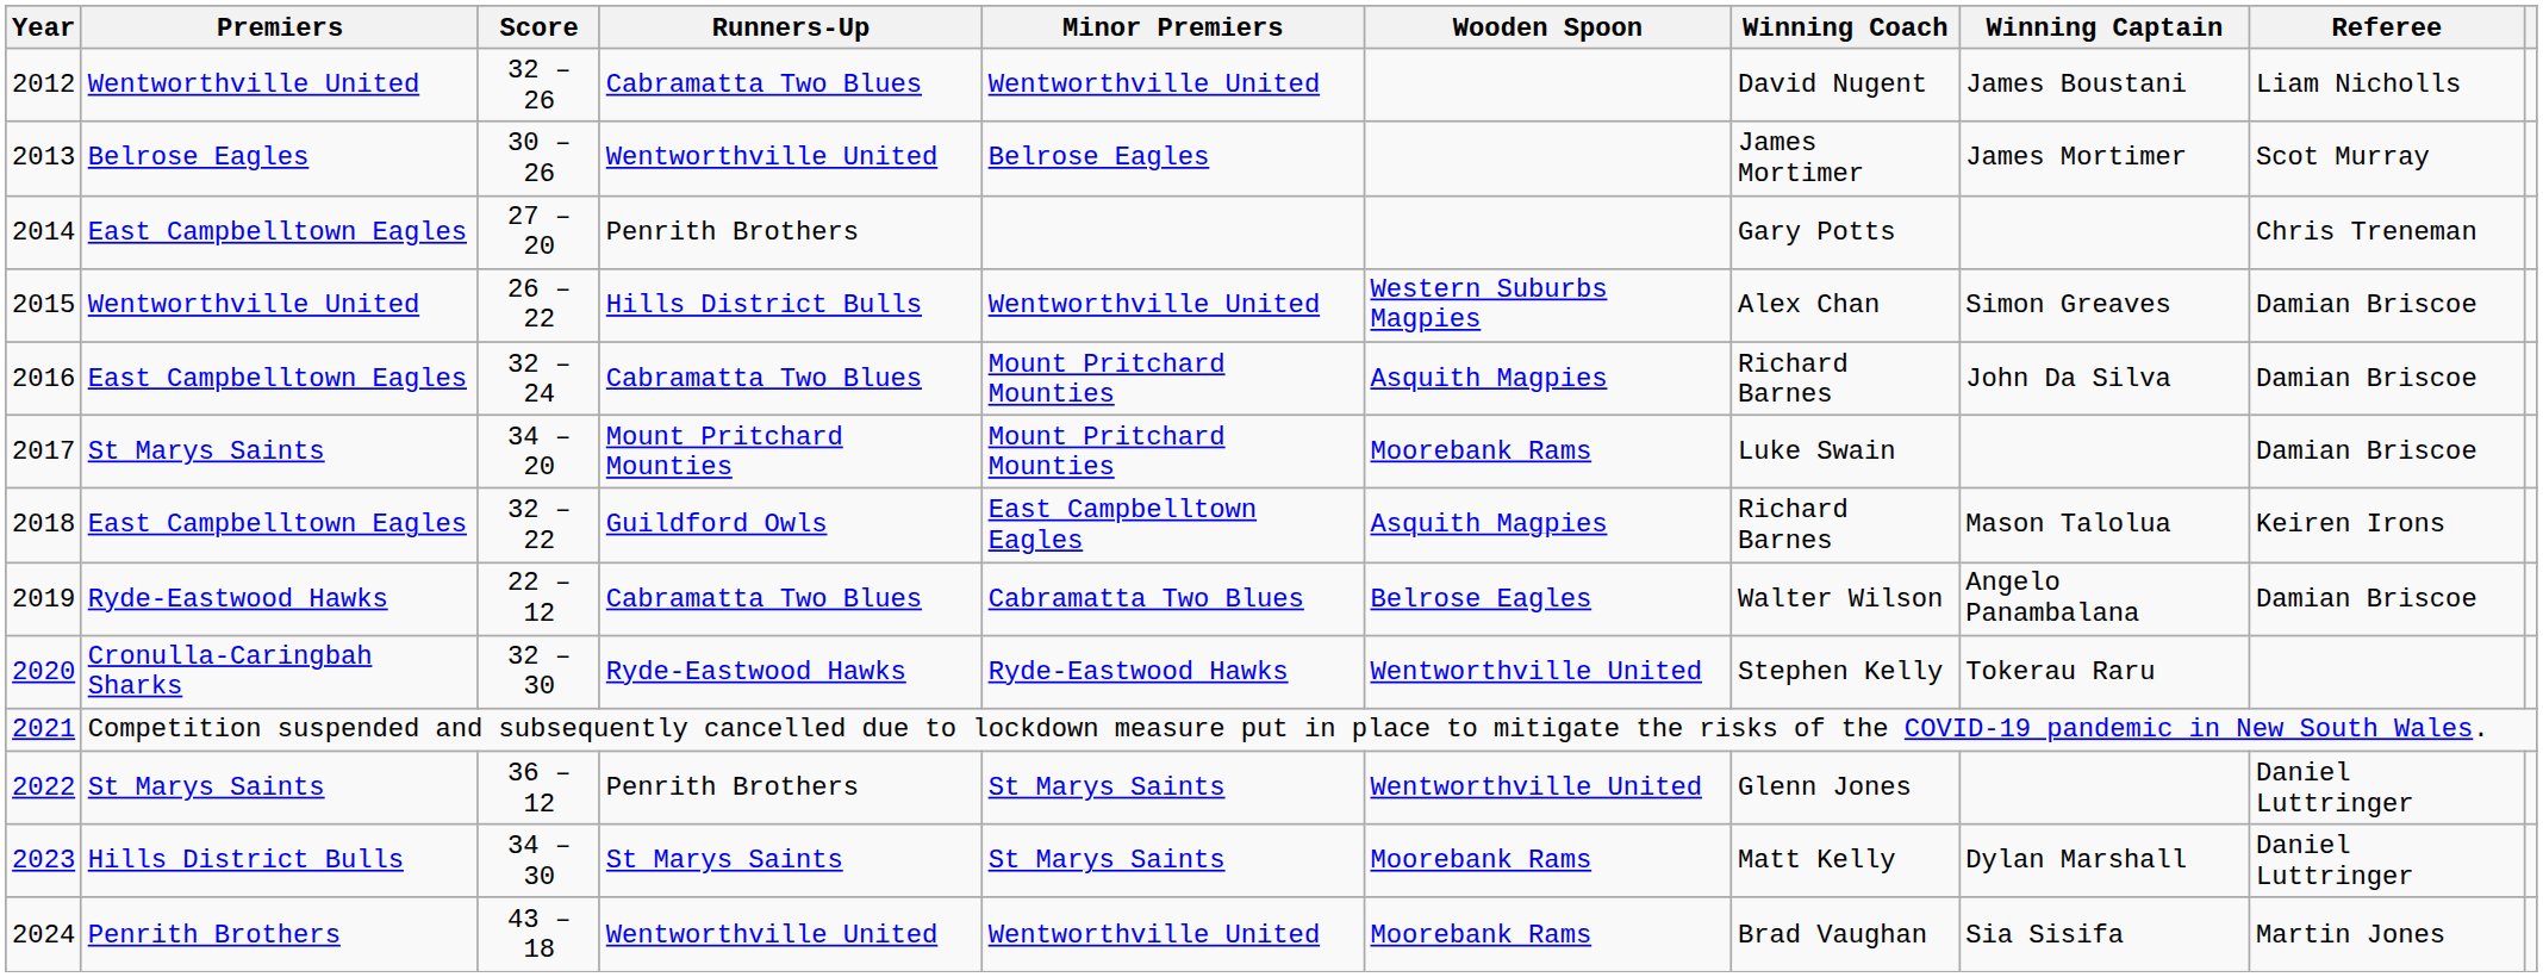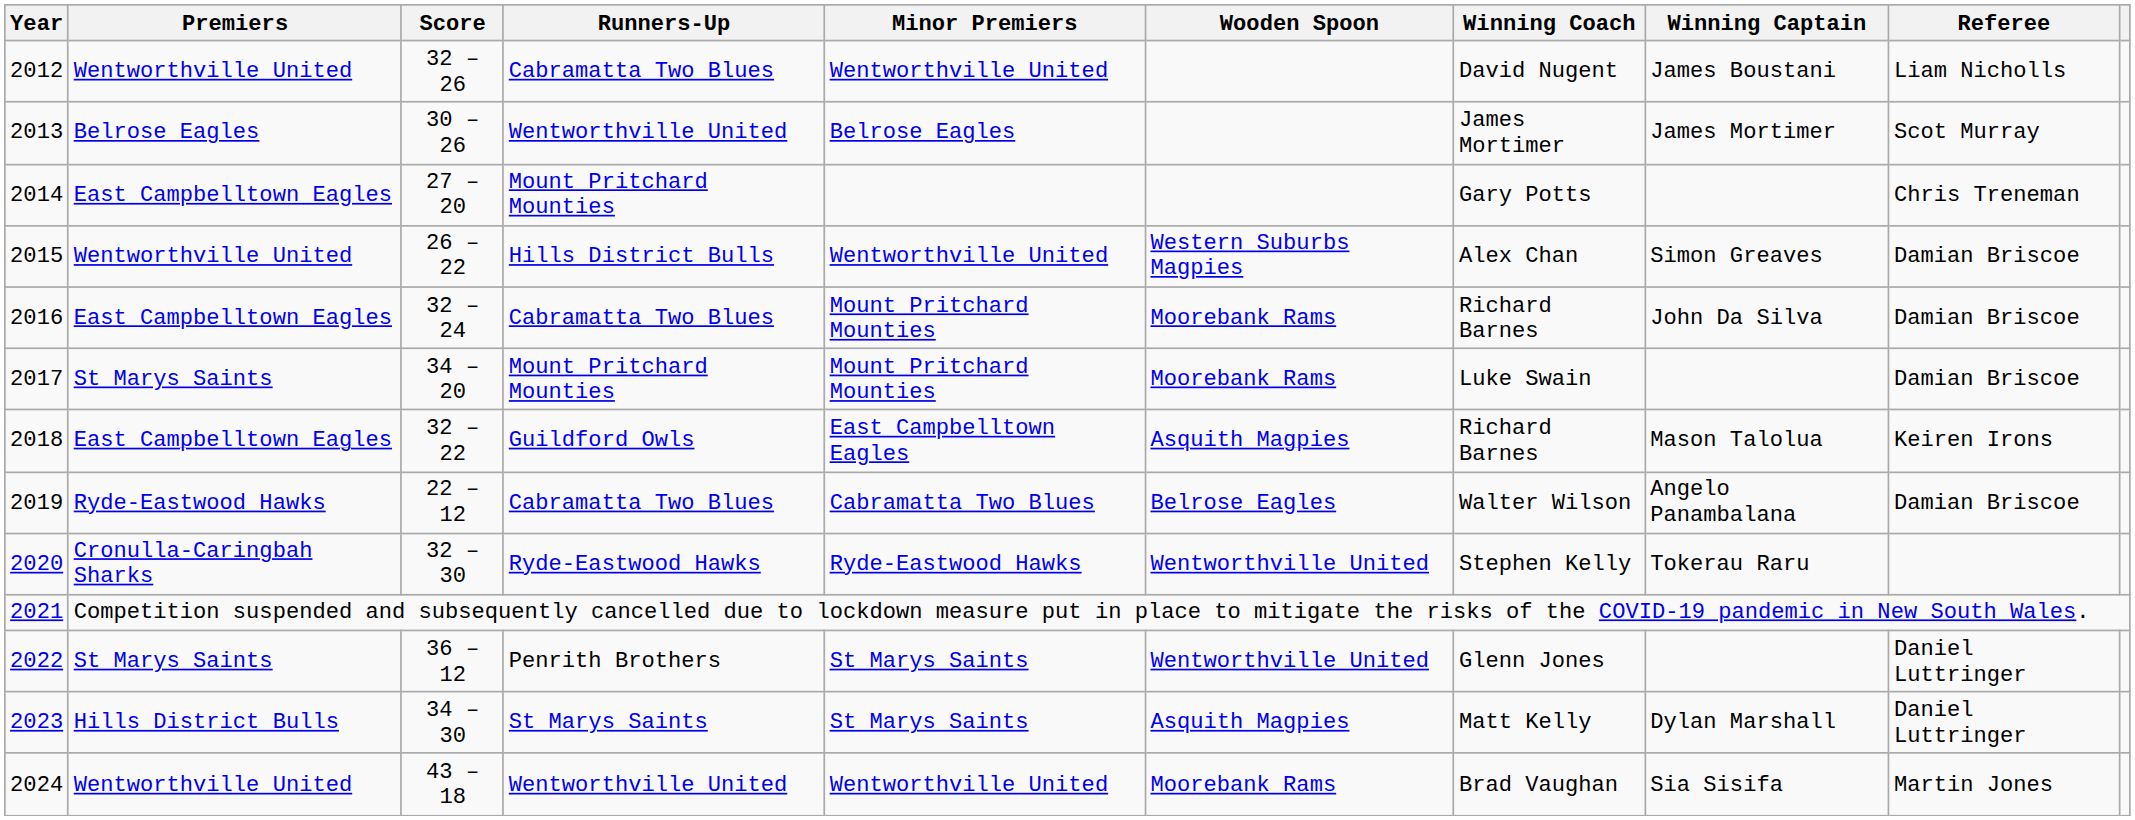2014 | Runners-Up: Penrith Brothers -> Mount Pritchard Mounties
2016 | Wooden Spoon: Asquith Magpies -> Moorebank Rams
2023 | Wooden Spoon: Moorebank Rams -> Asquith Magpies
2024 | Premiers: Penrith Brothers -> Wentworthville United
